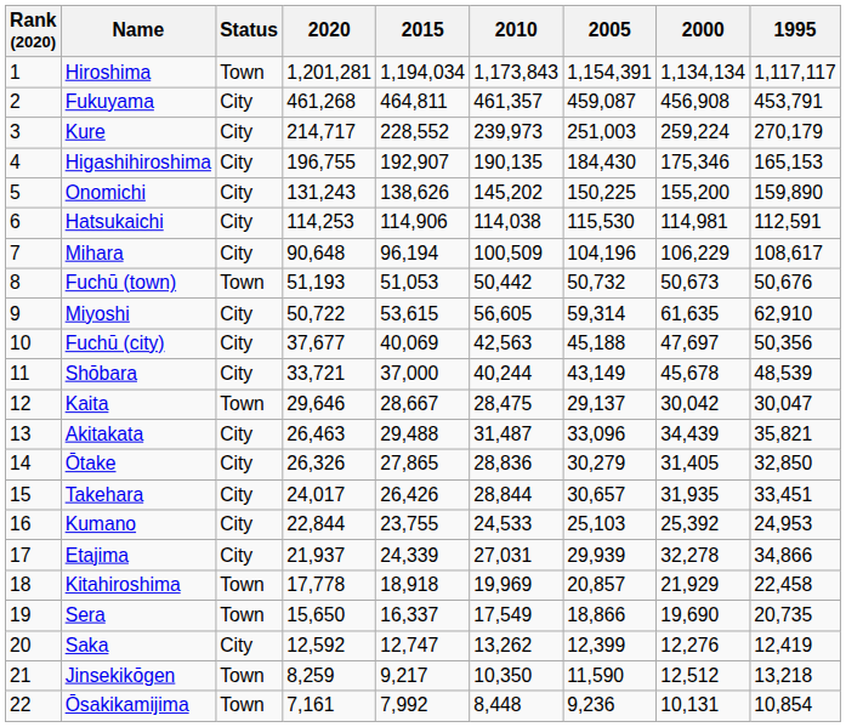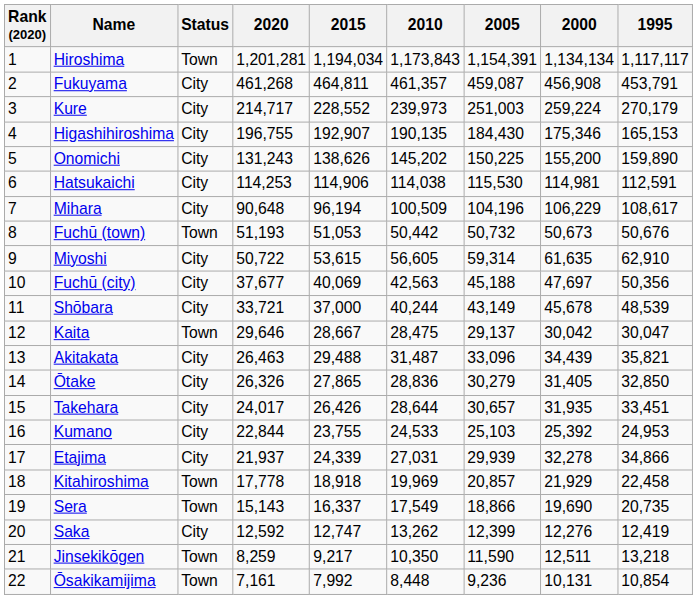Takehara | 2010: 28,844 -> 28,644
Sera | 2020: 15,650 -> 15,143
Jinsekikōgen | 2000: 12,512 -> 12,511
